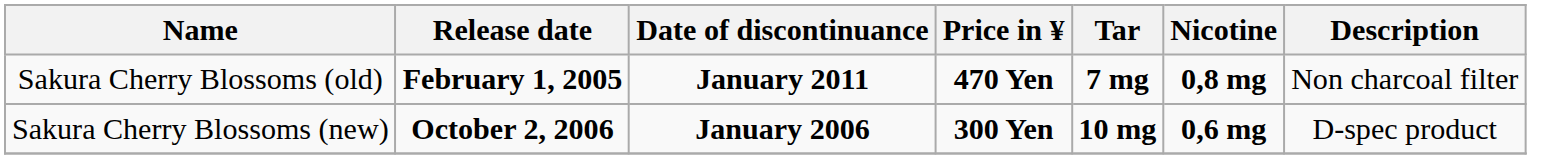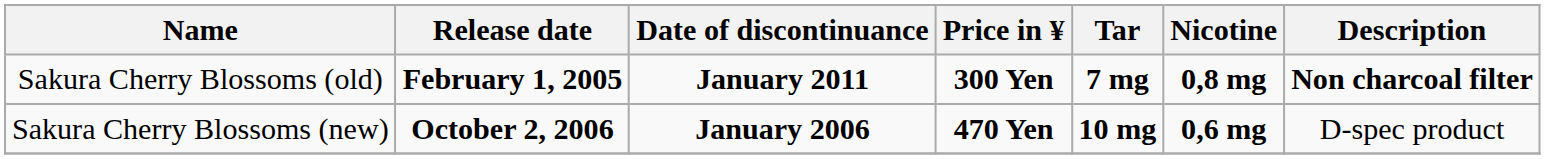Sakura Cherry Blossoms (old) | Price in ¥: 470 Yen -> 300 Yen
Sakura Cherry Blossoms (old) | Description: normal -> bold
Sakura Cherry Blossoms (new) | Price in ¥: 300 Yen -> 470 Yen
